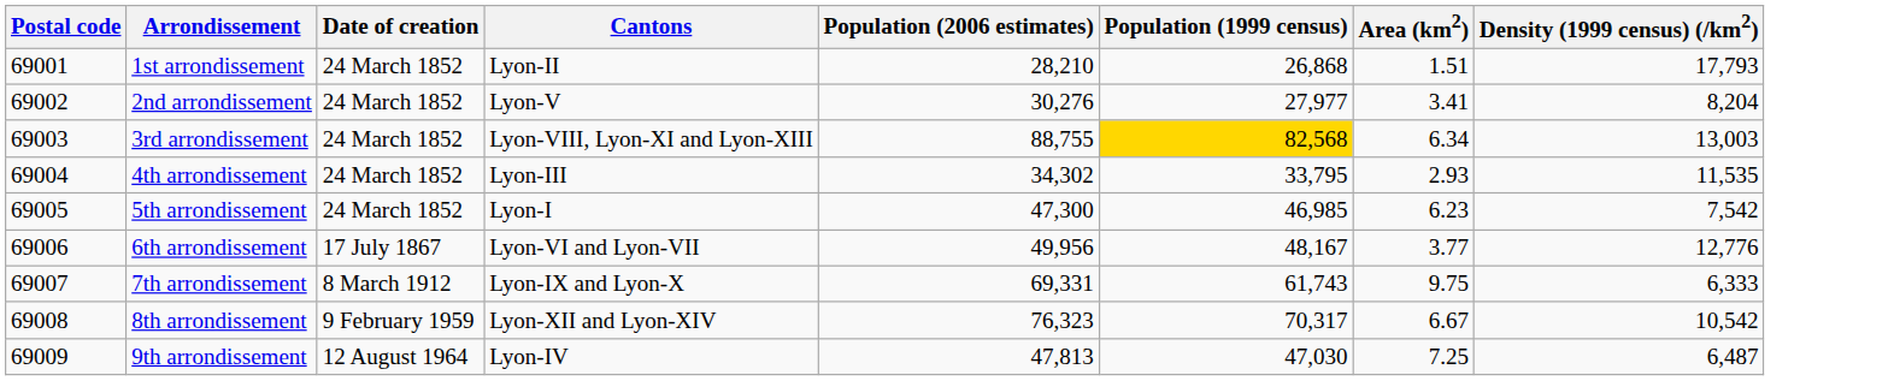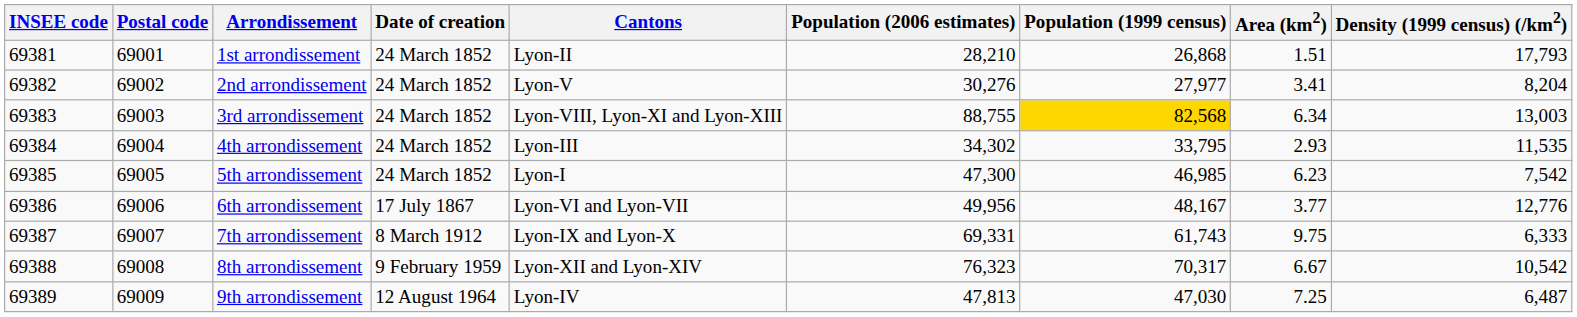+ column: INSEE code | 69381 | 69382 | 69383 | 69384 | 69385 | 69386 | 69387 | 69388 | 69389
